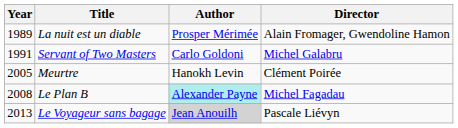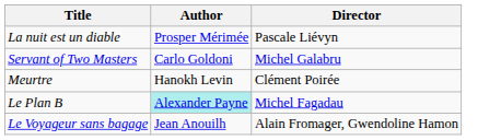- column: Year | 1989 | 1991 | 2005 | 2008 | 2013
La nuit est un diable | Director: Alain Fromager, Gwendoline Hamon -> Pascale Liévyn
Le Voyageur sans bagage | Author: lightgrey background -> no background
Le Voyageur sans bagage | Director: Pascale Liévyn -> Alain Fromager, Gwendoline Hamon
